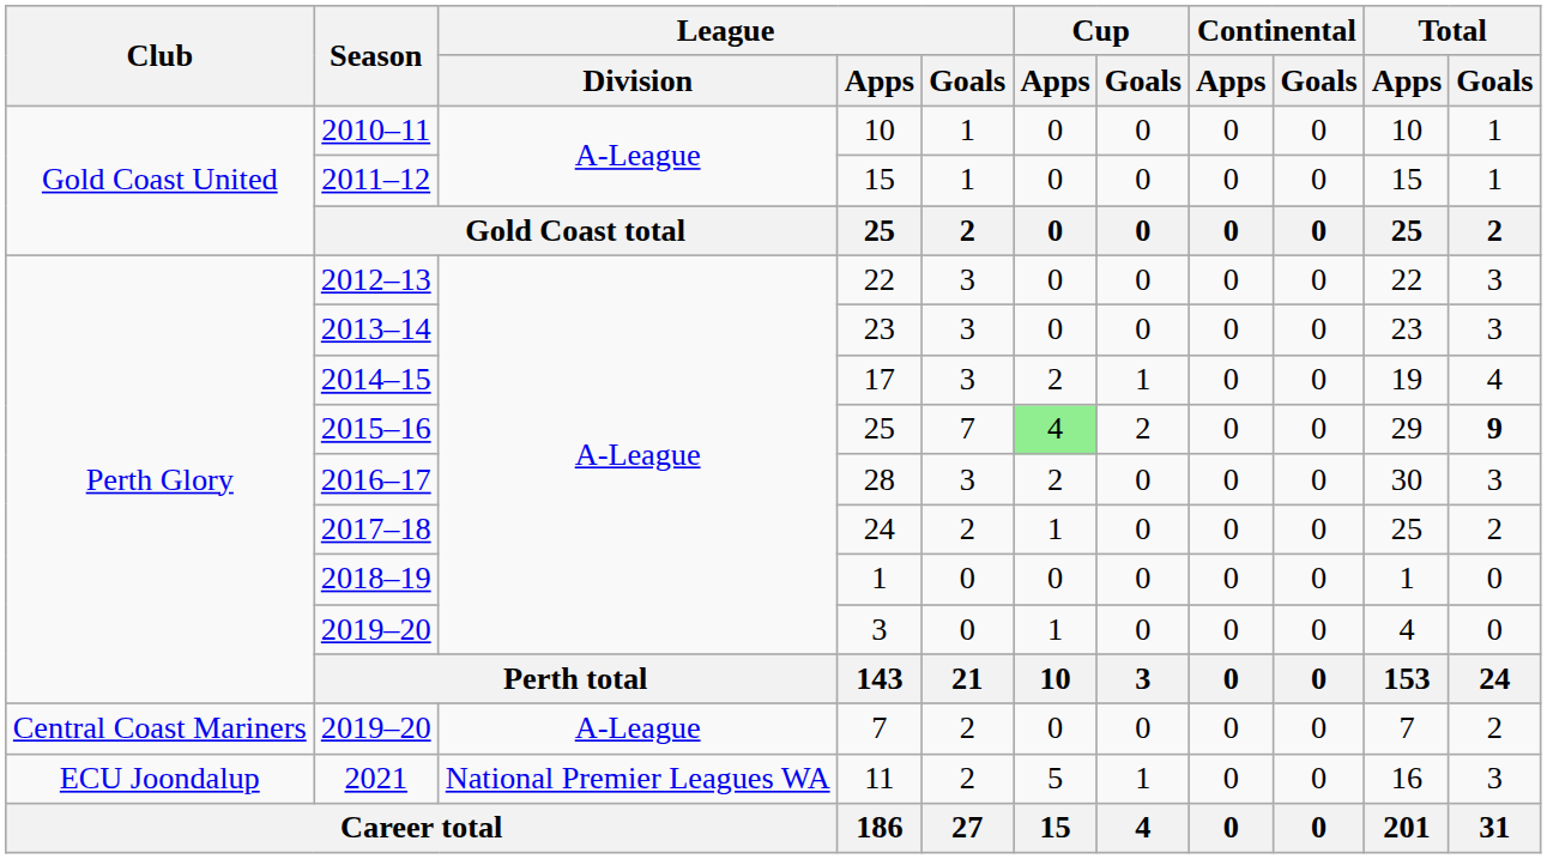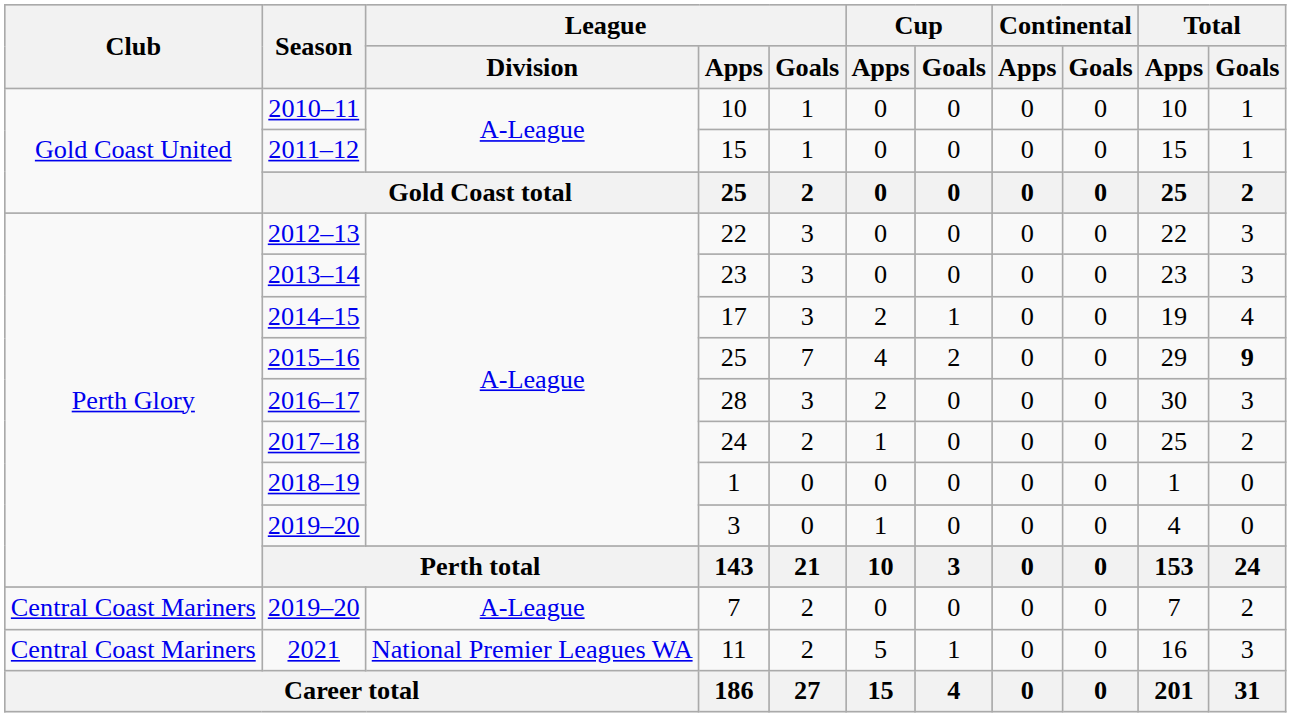2015–16 / 25 | Cup / Apps: lightgreen background -> no background
11 | Club: ECU Joondalup -> Central Coast Mariners
